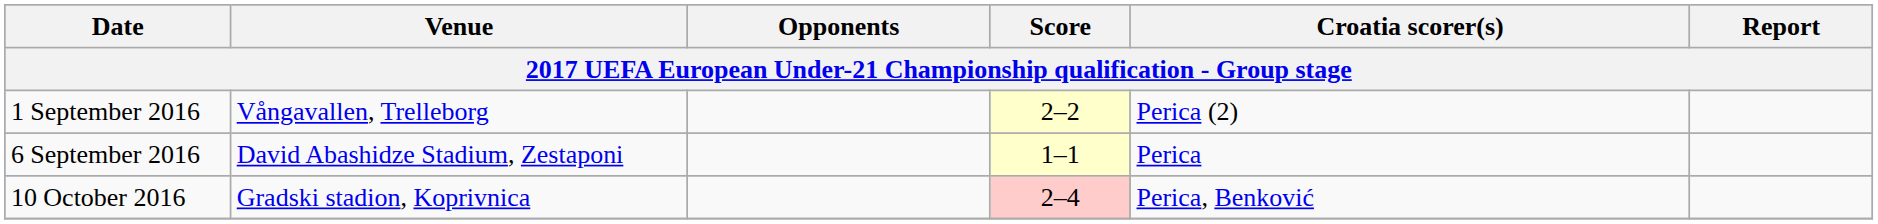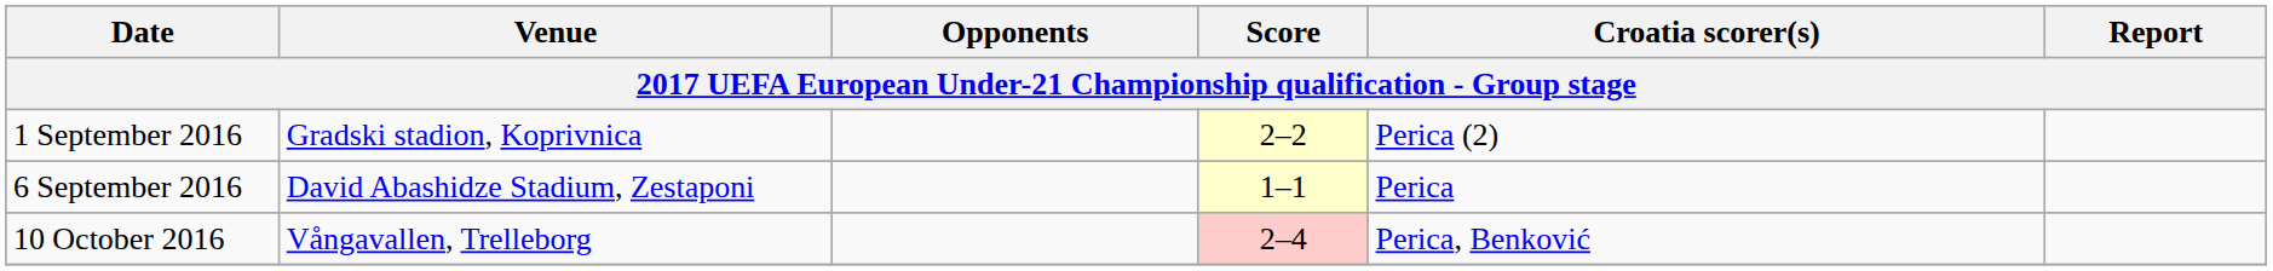1 September 2016 | Venue: Vångavallen, Trelleborg -> Gradski stadion, Koprivnica
10 October 2016 | Venue: Gradski stadion, Koprivnica -> Vångavallen, Trelleborg
